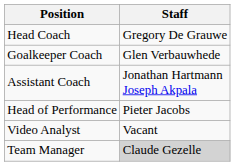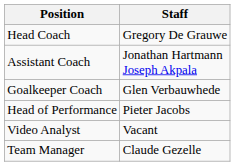rows swapped: Assistant Coach <-> Goalkeeper Coach
Team Manager | Staff: lightgrey background -> no background
